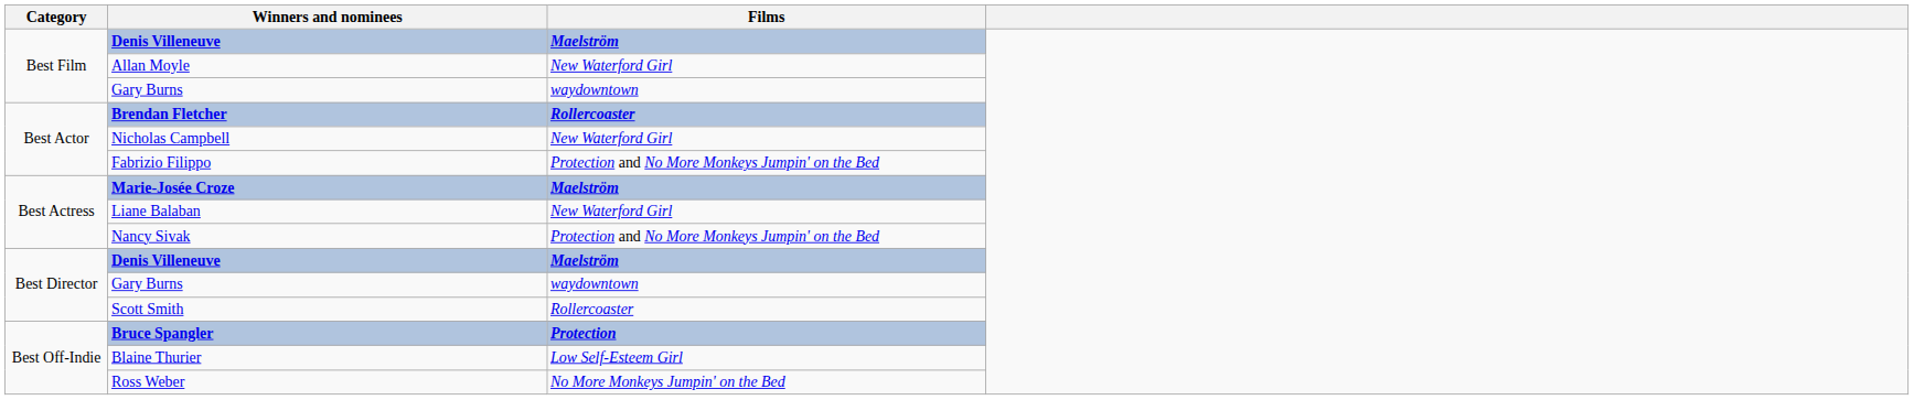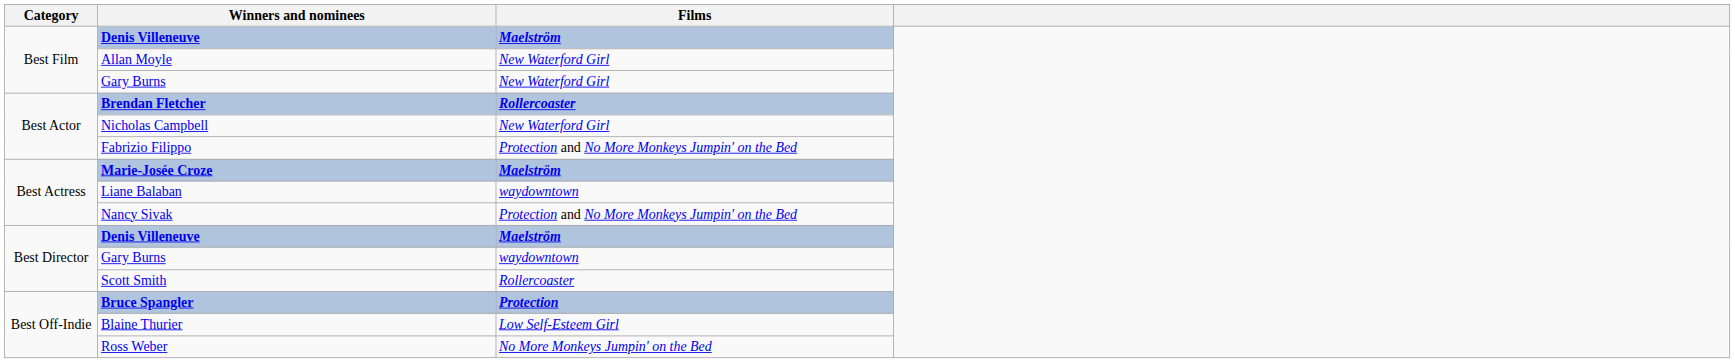Best Film / Gary Burns | Films: waydowntown -> New Waterford Girl
Liane Balaban | Films: New Waterford Girl -> waydowntown
